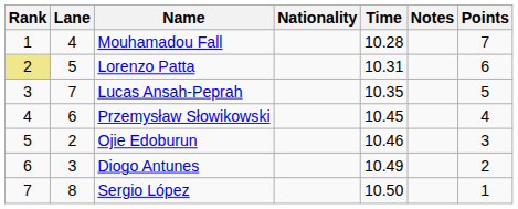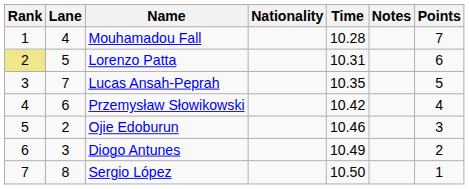Przemysław Słowikowski | Time: 10.45 -> 10.42
